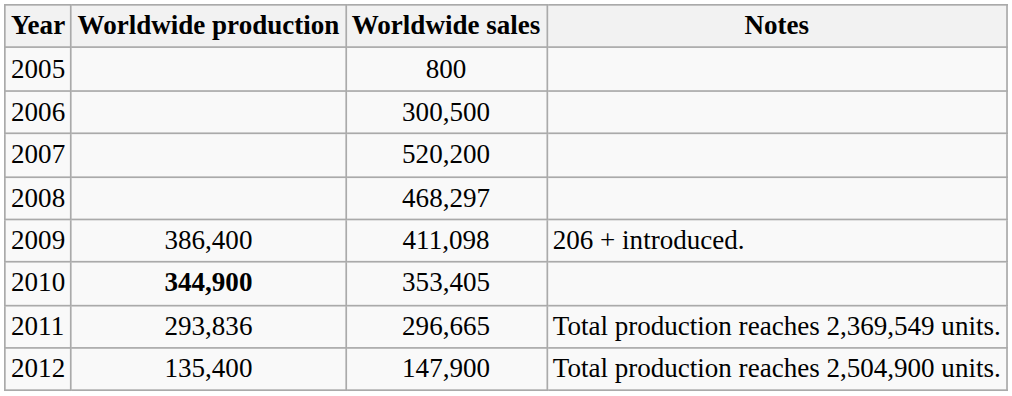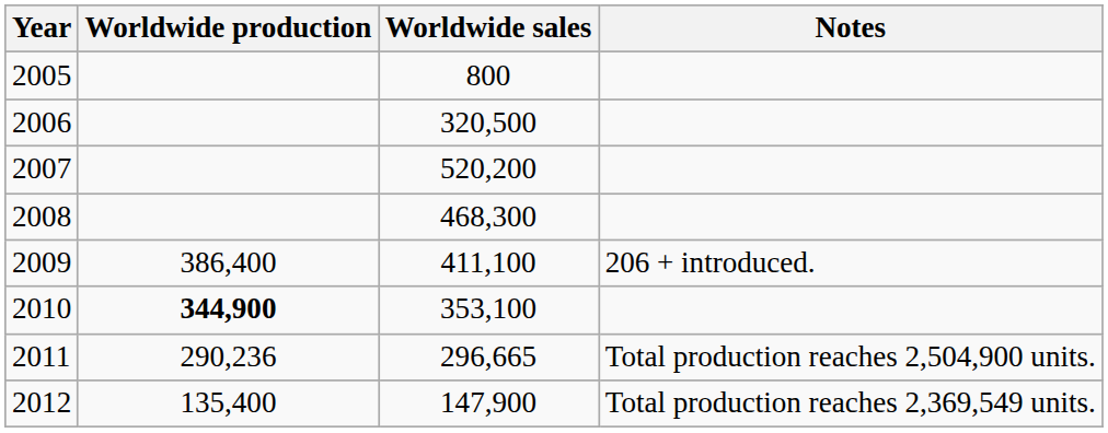2006 | Worldwide sales: 300,500 -> 320,500
2008 | Worldwide sales: 468,297 -> 468,300
2009 | Worldwide sales: 411,098 -> 411,100
2010 | Worldwide sales: 353,405 -> 353,100
2011 | Worldwide production: 293,836 -> 290,236
2011 | Notes: Total production reaches 2,369,549 units. -> Total production reaches 2,504,900 units.
2012 | Notes: Total production reaches 2,504,900 units. -> Total production reaches 2,369,549 units.
